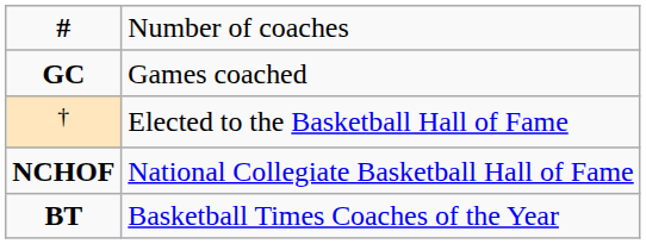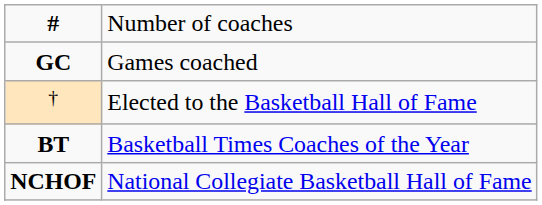rows swapped: BT <-> NCHOF
